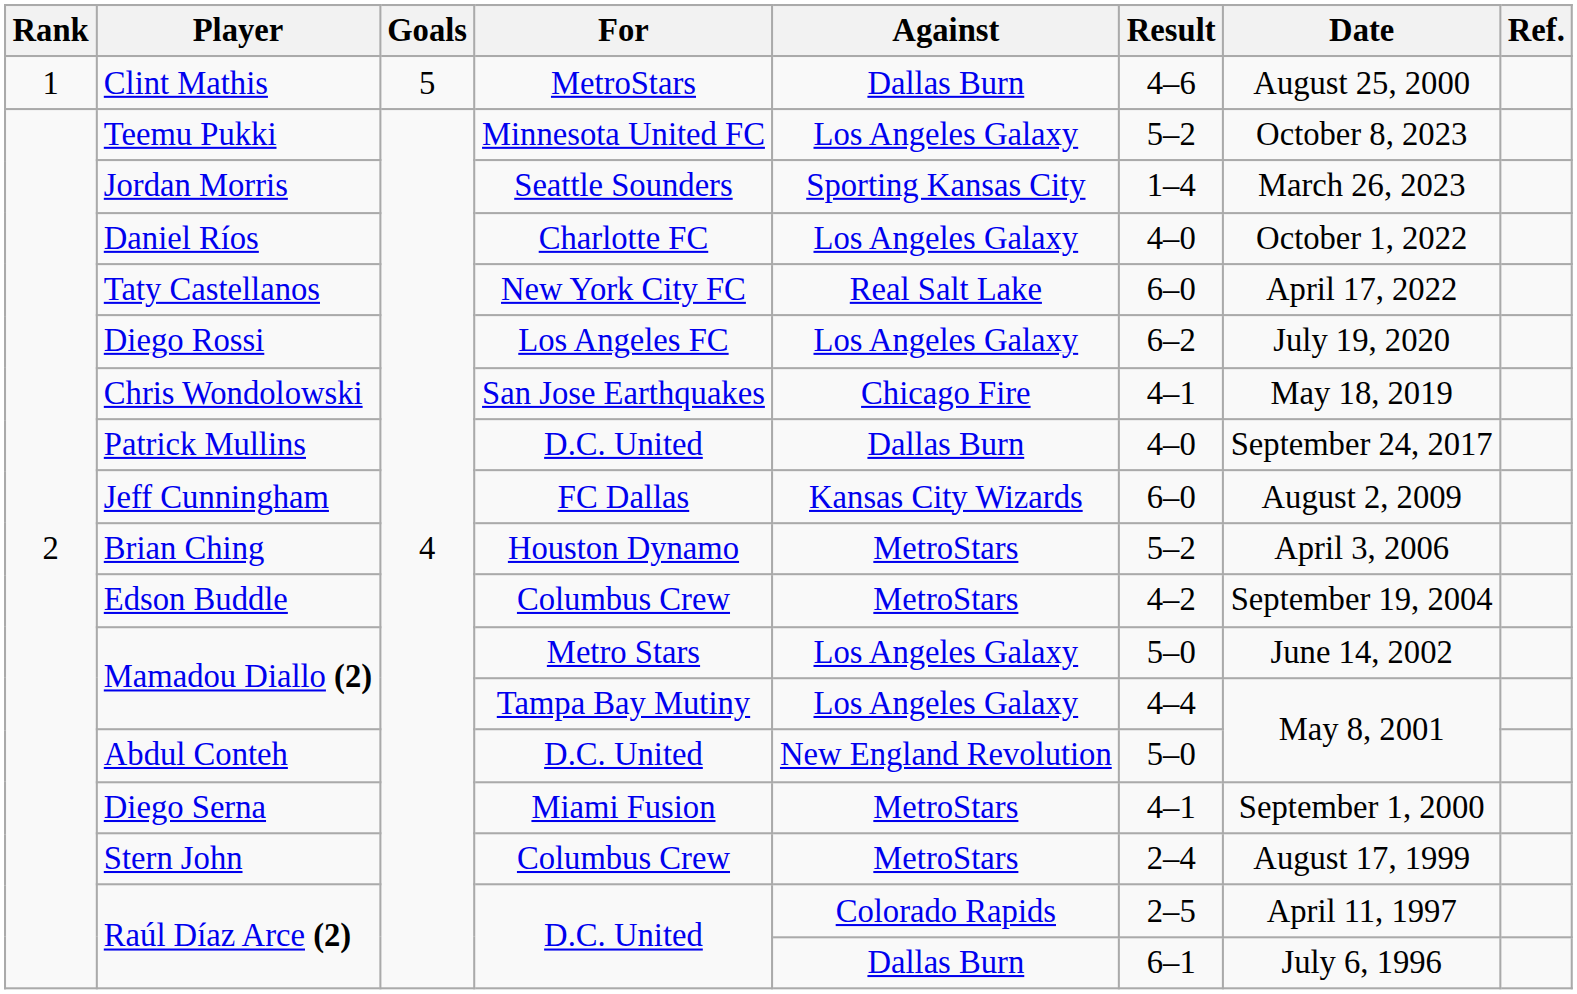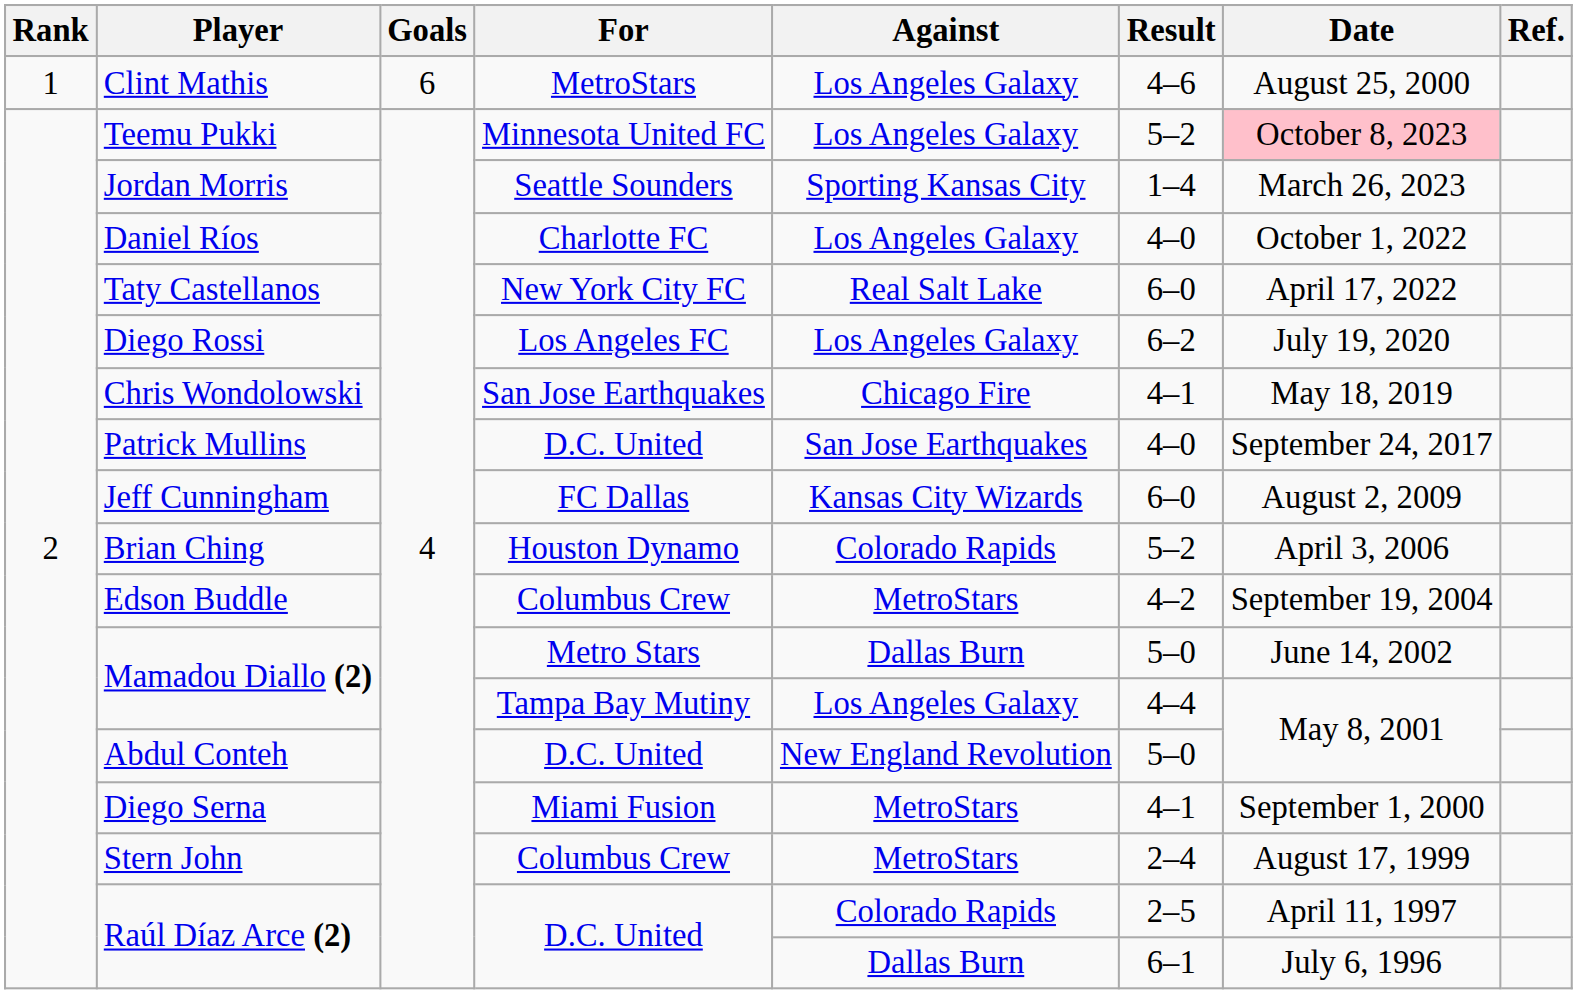Clint Mathis | Goals: 5 -> 6
Clint Mathis | Against: Dallas Burn -> Los Angeles Galaxy
Teemu Pukki | Date: no background -> pink background
Patrick Mullins | Against: Dallas Burn -> San Jose Earthquakes
Brian Ching | Against: MetroStars -> Colorado Rapids
Mamadou Diallo (2) / Metro Stars | Against: Los Angeles Galaxy -> Dallas Burn
